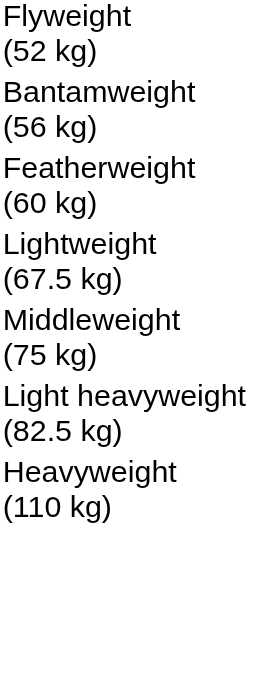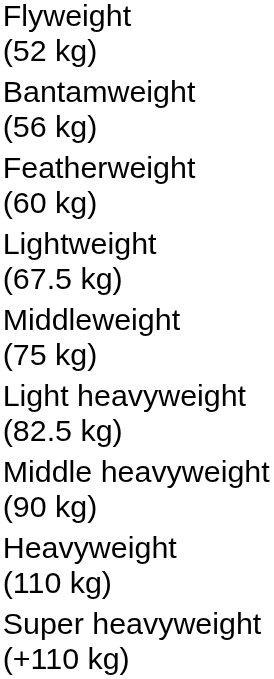+ row: Middle heavyweight (90 kg)
+ row: Super heavyweight (+110 kg)
